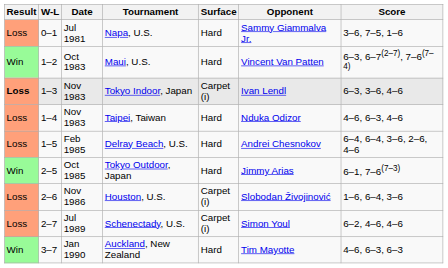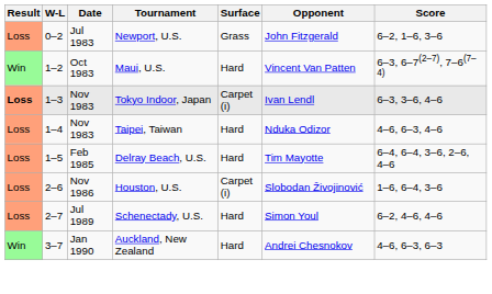- row: Loss | 0–1 | Jul 1981 | Napa, U.S. | Hard | Sammy Giammalva Jr. | 3–6, 7–5, 1–6
+ row: Loss | 0–2 | Jul 1983 | Newport, U.S. | Grass | John Fitzgerald | 6–2, 1–6, 3–6
Delray Beach, U.S. | Opponent: Andrei Chesnokov -> Tim Mayotte
- row: Win | 2–5 | Oct 1985 | Tokyo Outdoor, Japan | Hard | Jimmy Arias | 6–1, 7–6(7–3)
Schenectady, U.S. | Surface: Carpet (i) -> Hard
Auckland, New Zealand | Opponent: Tim Mayotte -> Andrei Chesnokov
